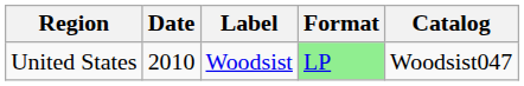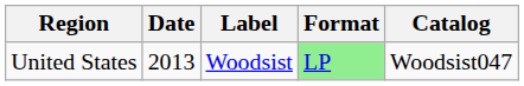United States | Date: 2010 -> 2013
